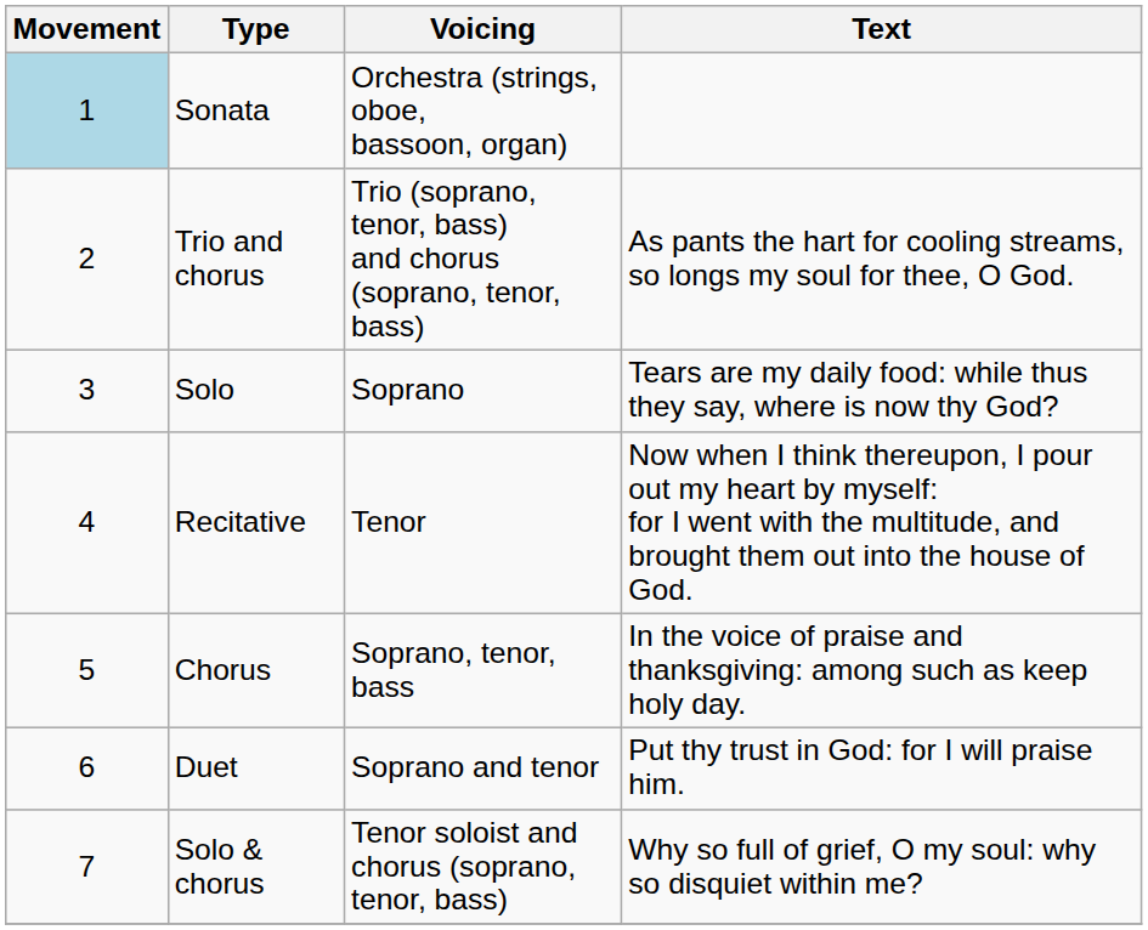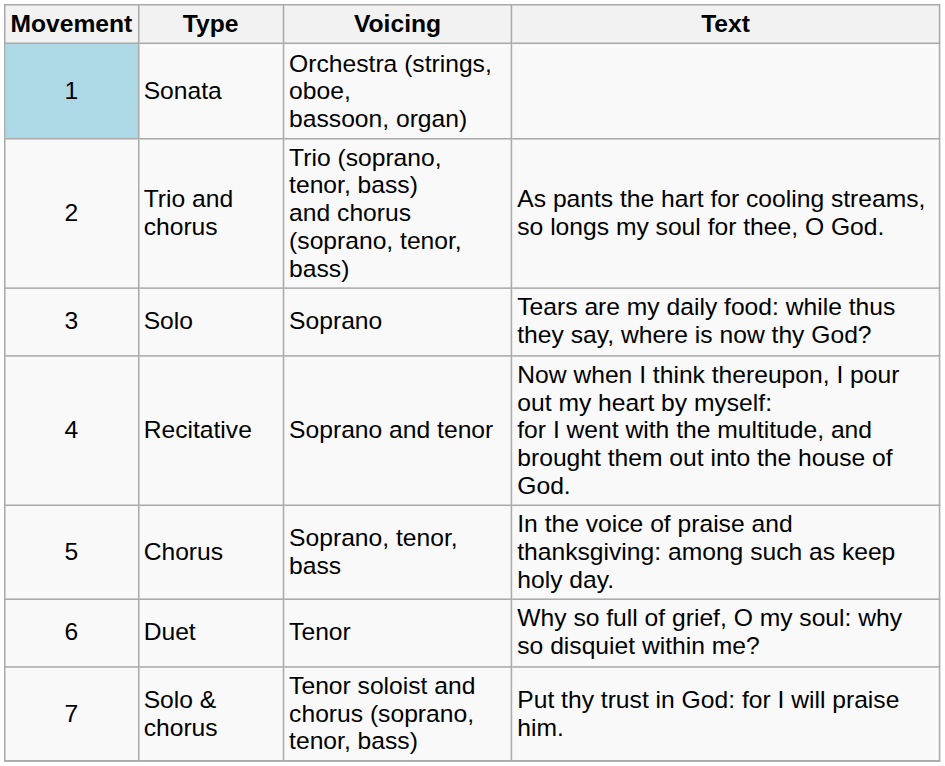Recitative | Voicing: Tenor -> Soprano and tenor
Duet | Voicing: Soprano and tenor -> Tenor
Duet | Text: Put thy trust in God: for I will praise him. -> Why so full of grief, O my soul: why so disquiet within me?
Solo & chorus | Text: Why so full of grief, O my soul: why so disquiet within me? -> Put thy trust in God: for I will praise him.
